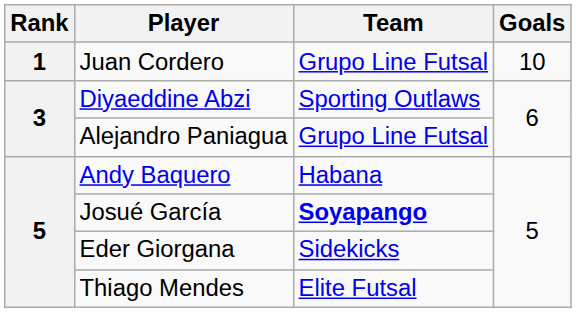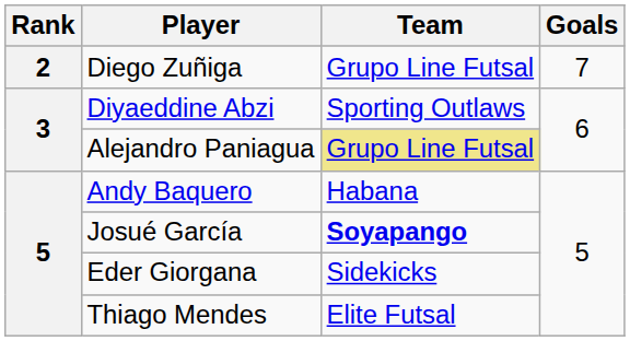- row: 1 | Juan Cordero | Grupo Line Futsal | 10
+ row: 2 | Diego Zuñiga | Grupo Line Futsal | 7
Alejandro Paniagua | Team: no background -> khaki background
